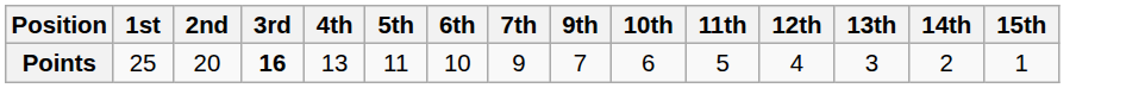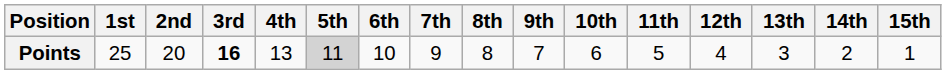+ column: 8th | 8
Points | 5th: no background -> lightgrey background
